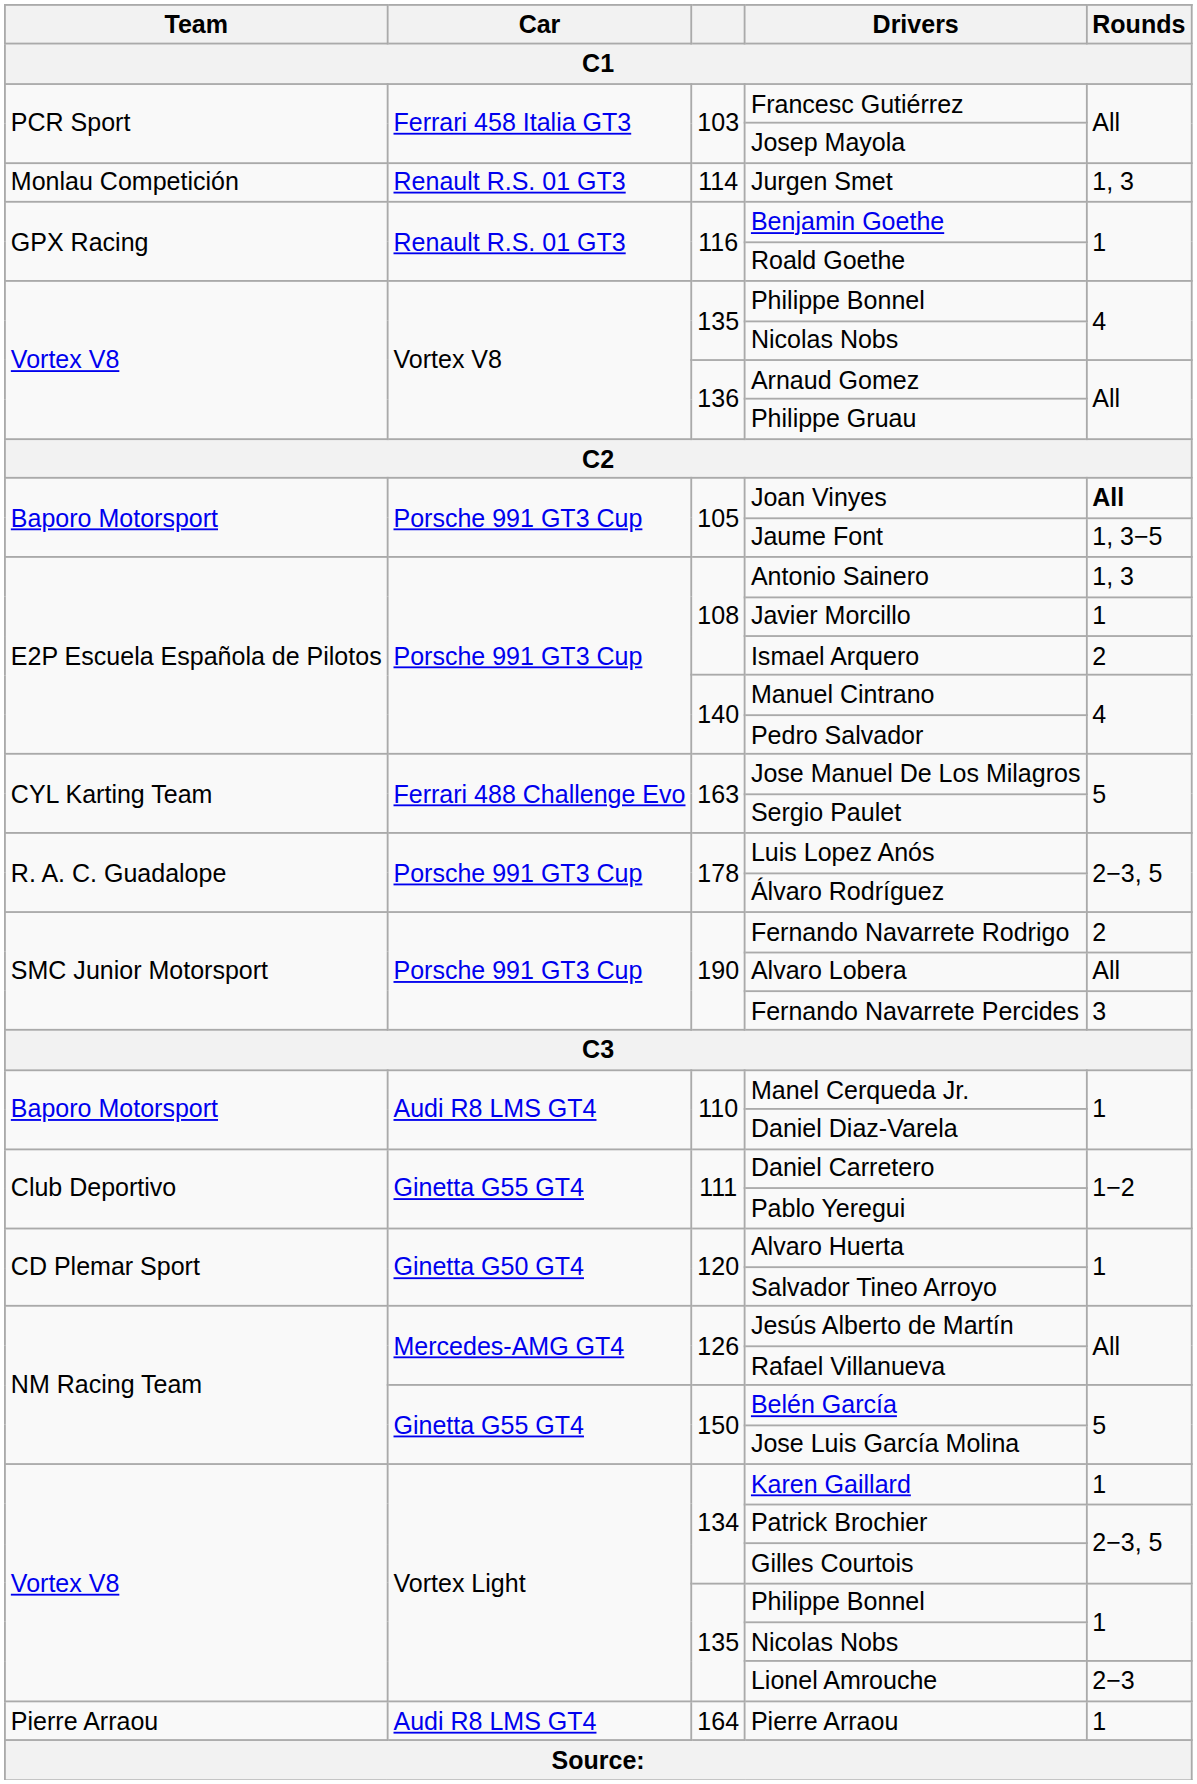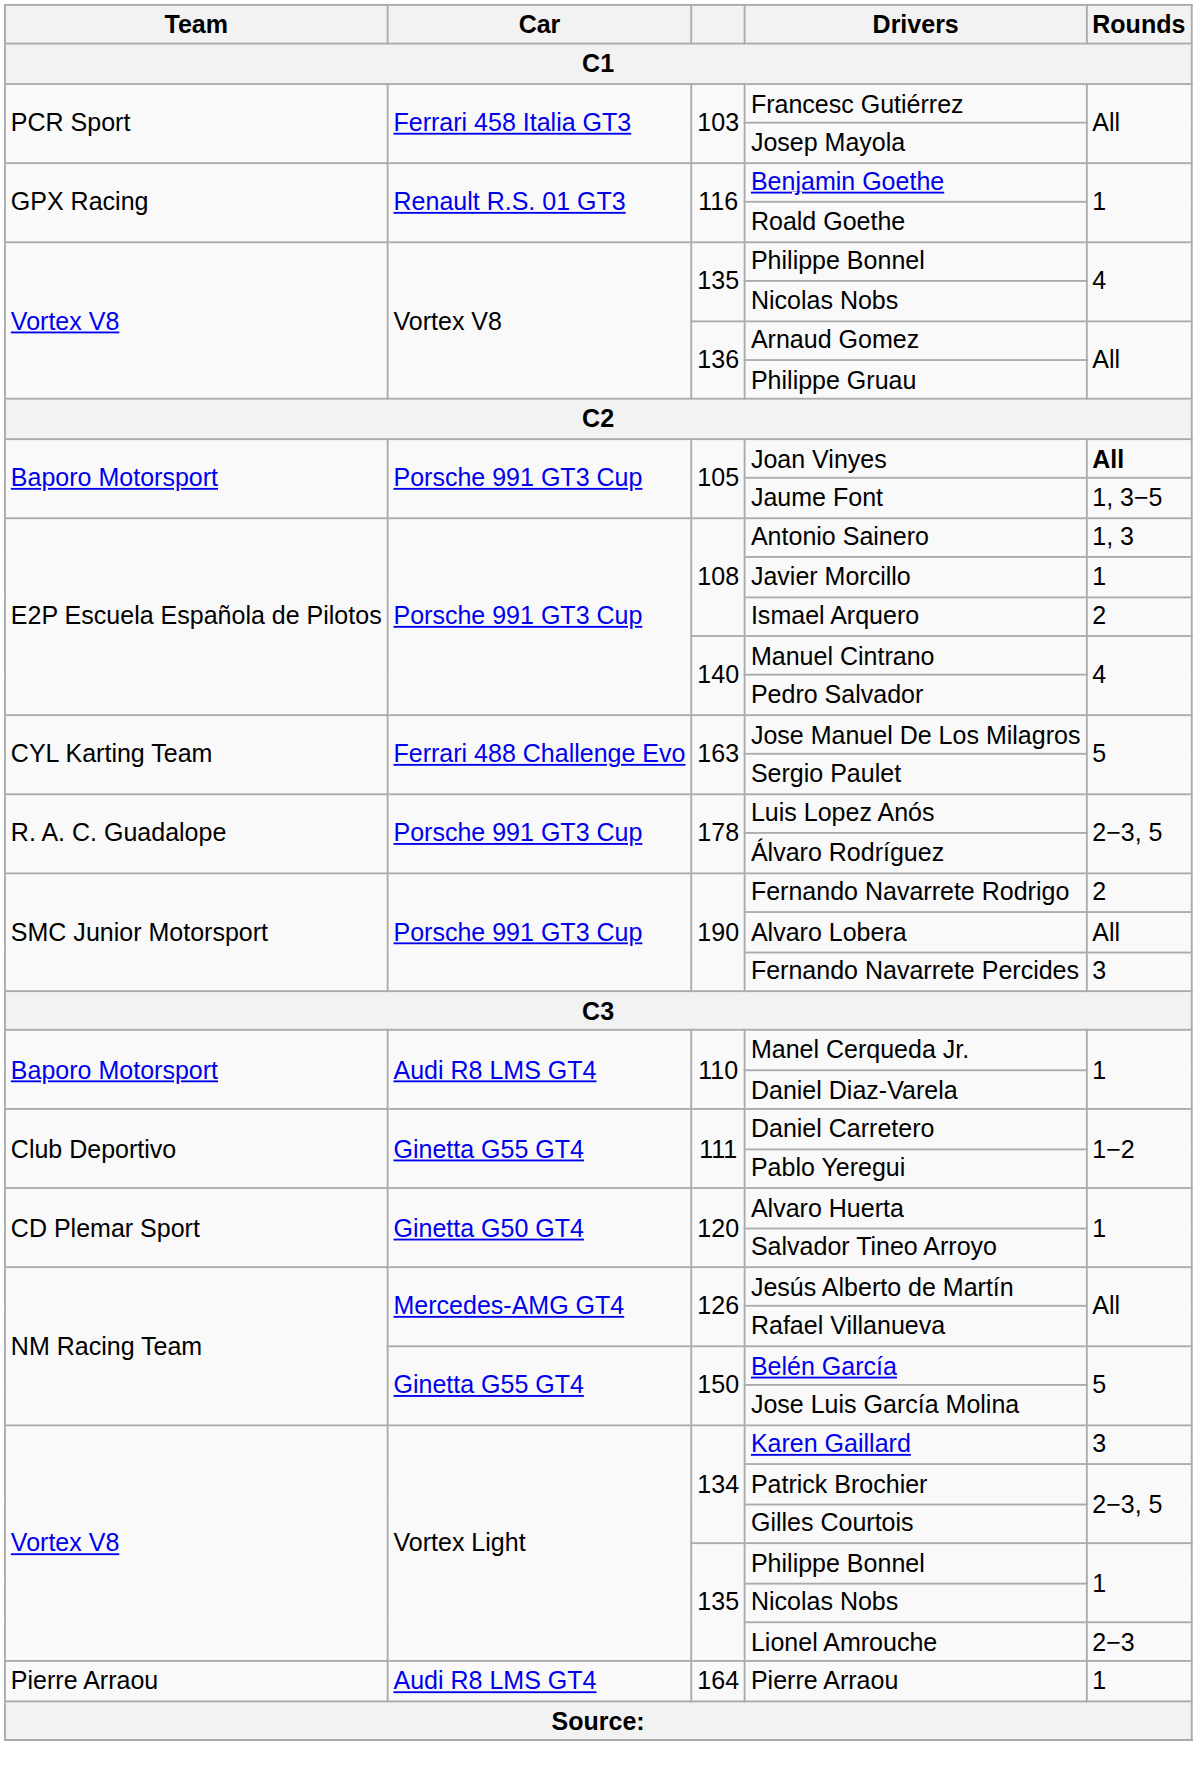- row: Monlau Competición | Renault R.S. 01 GT3 | 114 | Jurgen Smet | 1, 3
Karen Gaillard | Rounds: 1 -> 3
